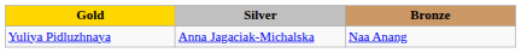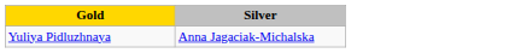- column: Bronze | Naa Anang
